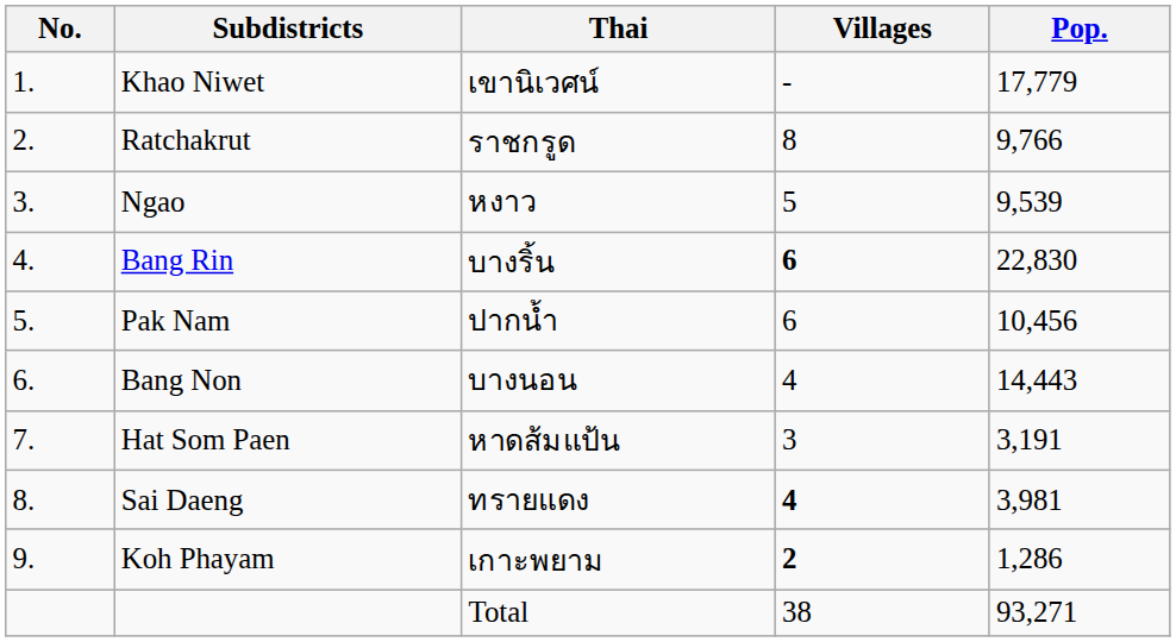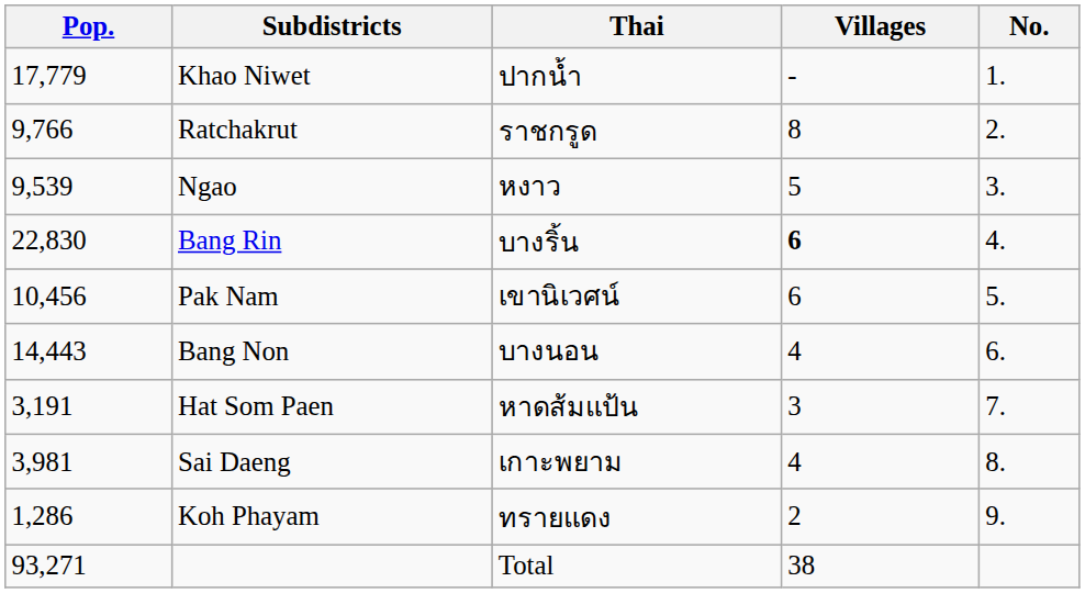columns swapped: No. <-> Pop.
Khao Niwet | Thai: เขานิเวศน์ -> ปากน้ำ
Pak Nam | Thai: ปากน้ำ -> เขานิเวศน์
Sai Daeng | Thai: ทรายแดง -> เกาะพยาม
Sai Daeng | Villages: bold -> normal
Koh Phayam | Thai: เกาะพยาม -> ทรายแดง
Koh Phayam | Villages: bold -> normal
